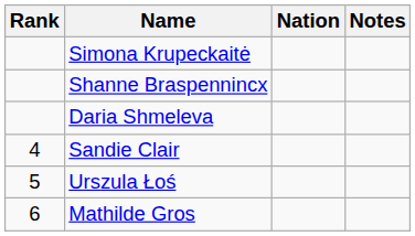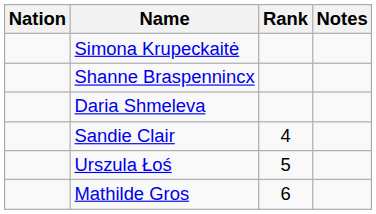columns swapped: Rank <-> Nation
